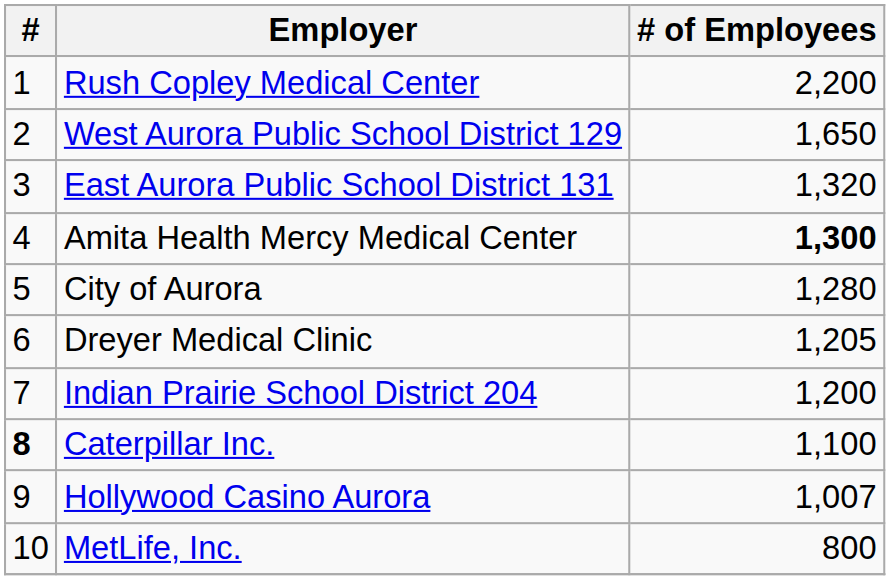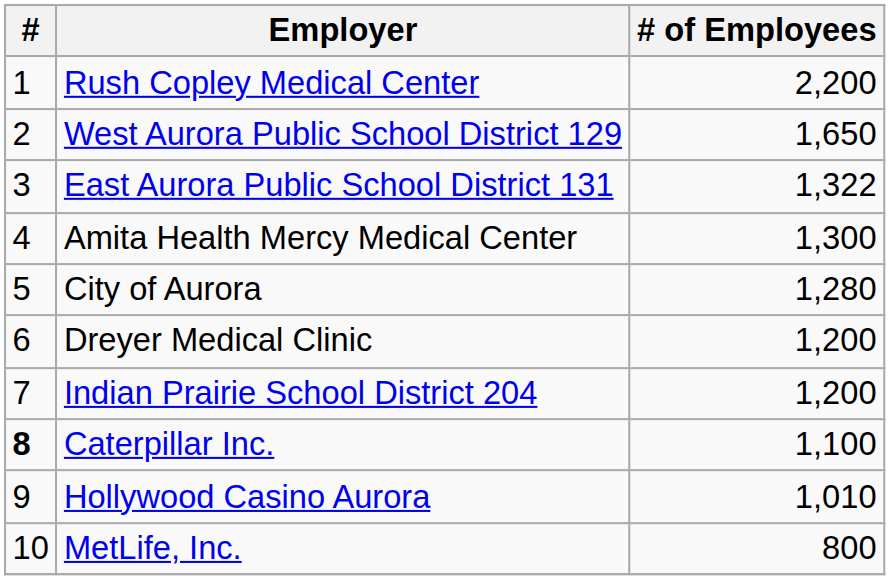East Aurora Public School District 131 | # of Employees: 1,320 -> 1,322
Amita Health Mercy Medical Center | # of Employees: bold -> normal
Dreyer Medical Clinic | # of Employees: 1,205 -> 1,200
Hollywood Casino Aurora | # of Employees: 1,007 -> 1,010
